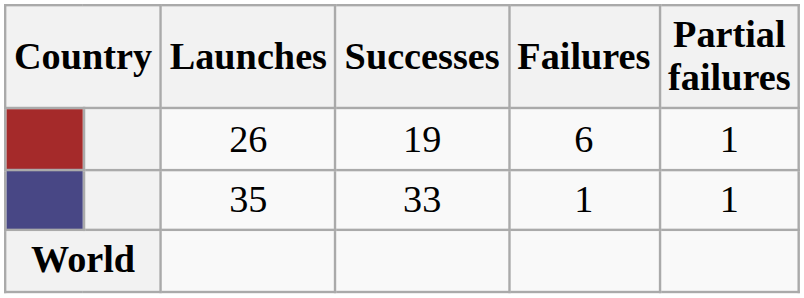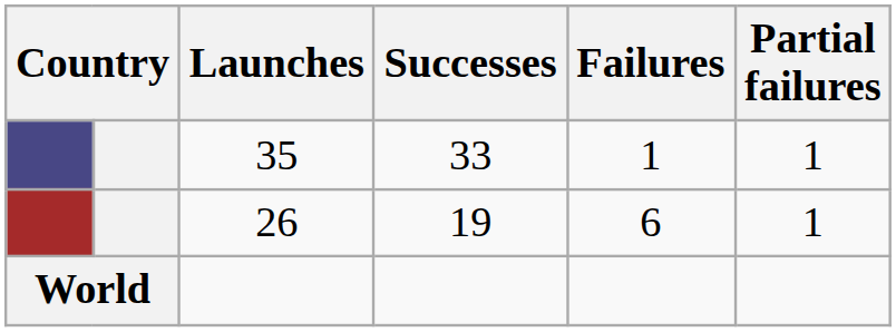rows swapped: 26 <-> 35
